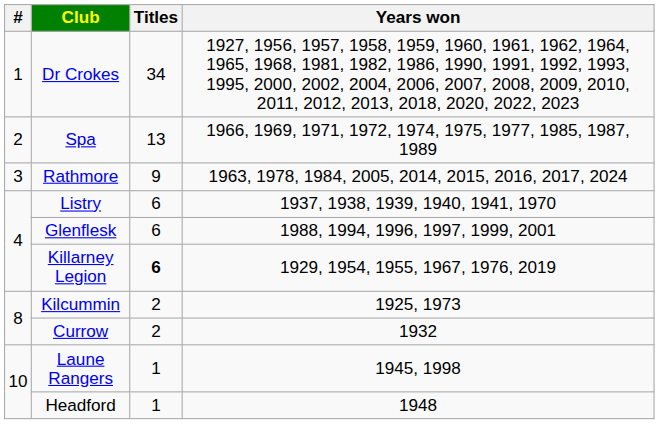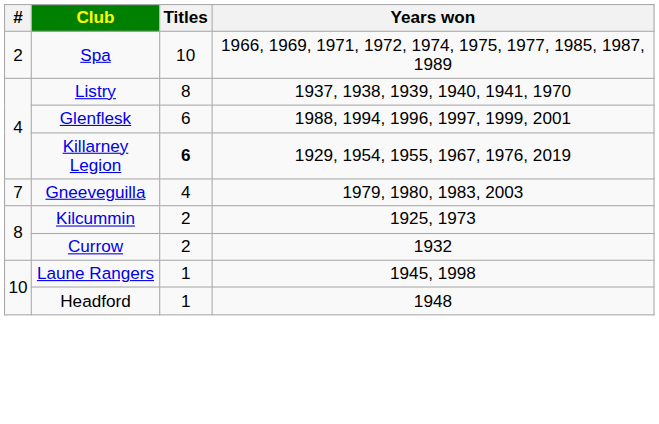- row: 1 | Dr Crokes | 34 | 1927, 1956, 1957, 1958, 1959, 1960, 1961, 1962, 1964, 1965, 1968, 1981, 1982, 1986, 1990, 1991, 1992, 1993, 1995, 2000, 2002, 2004, 2006, 2007, 2008, 2009, 2010, 2011, 2012, 2013, 2018, 2020, 2022, 2023
Spa | Titles: 13 -> 10
- row: 3 | Rathmore | 9 | 1963, 1978, 1984, 2005, 2014, 2015, 2016, 2017, 2024
Listry | Titles: 6 -> 8
+ row: 7 | Gneeveguilla | 4 | 1979, 1980, 1983, 2003
